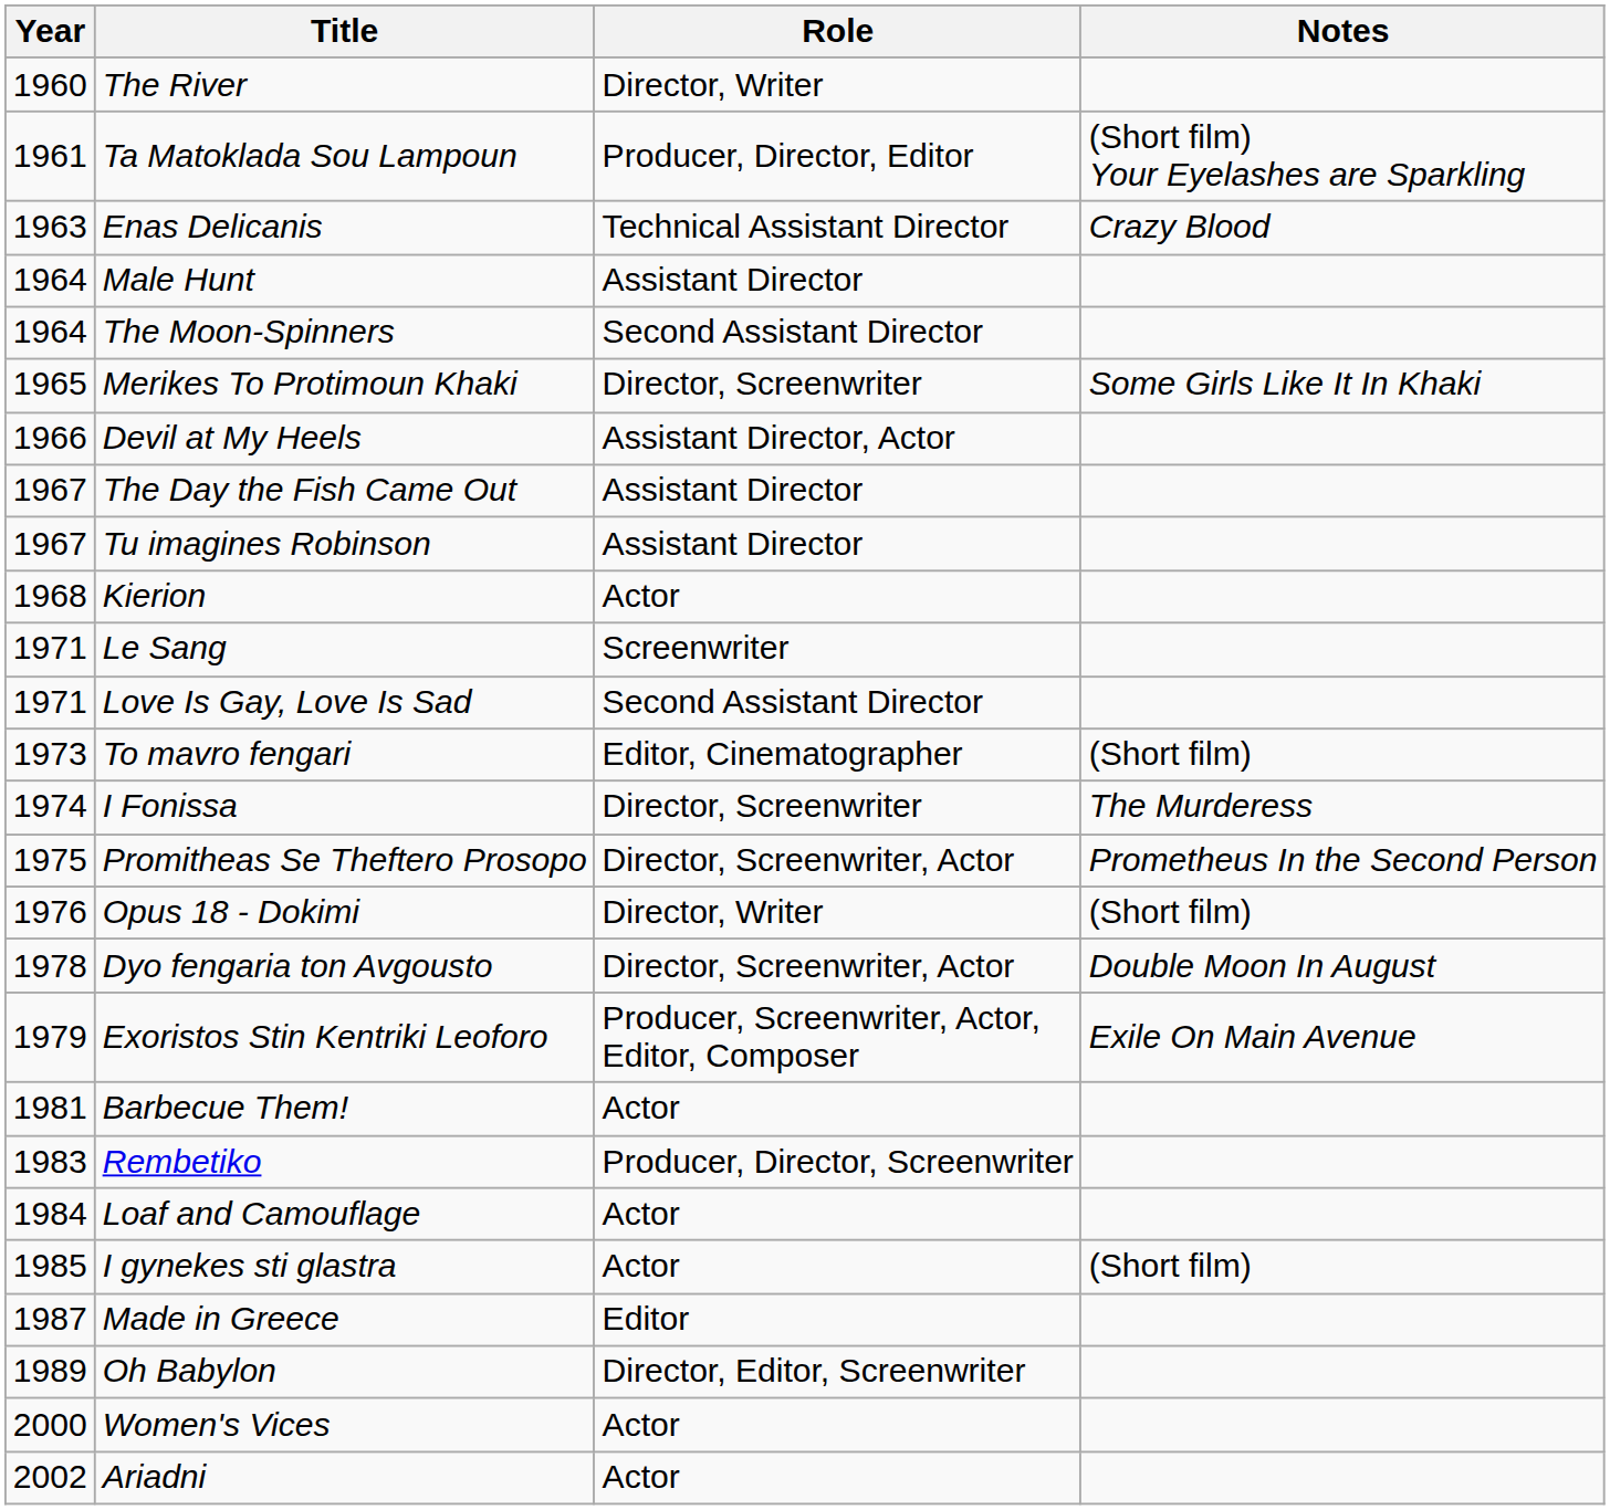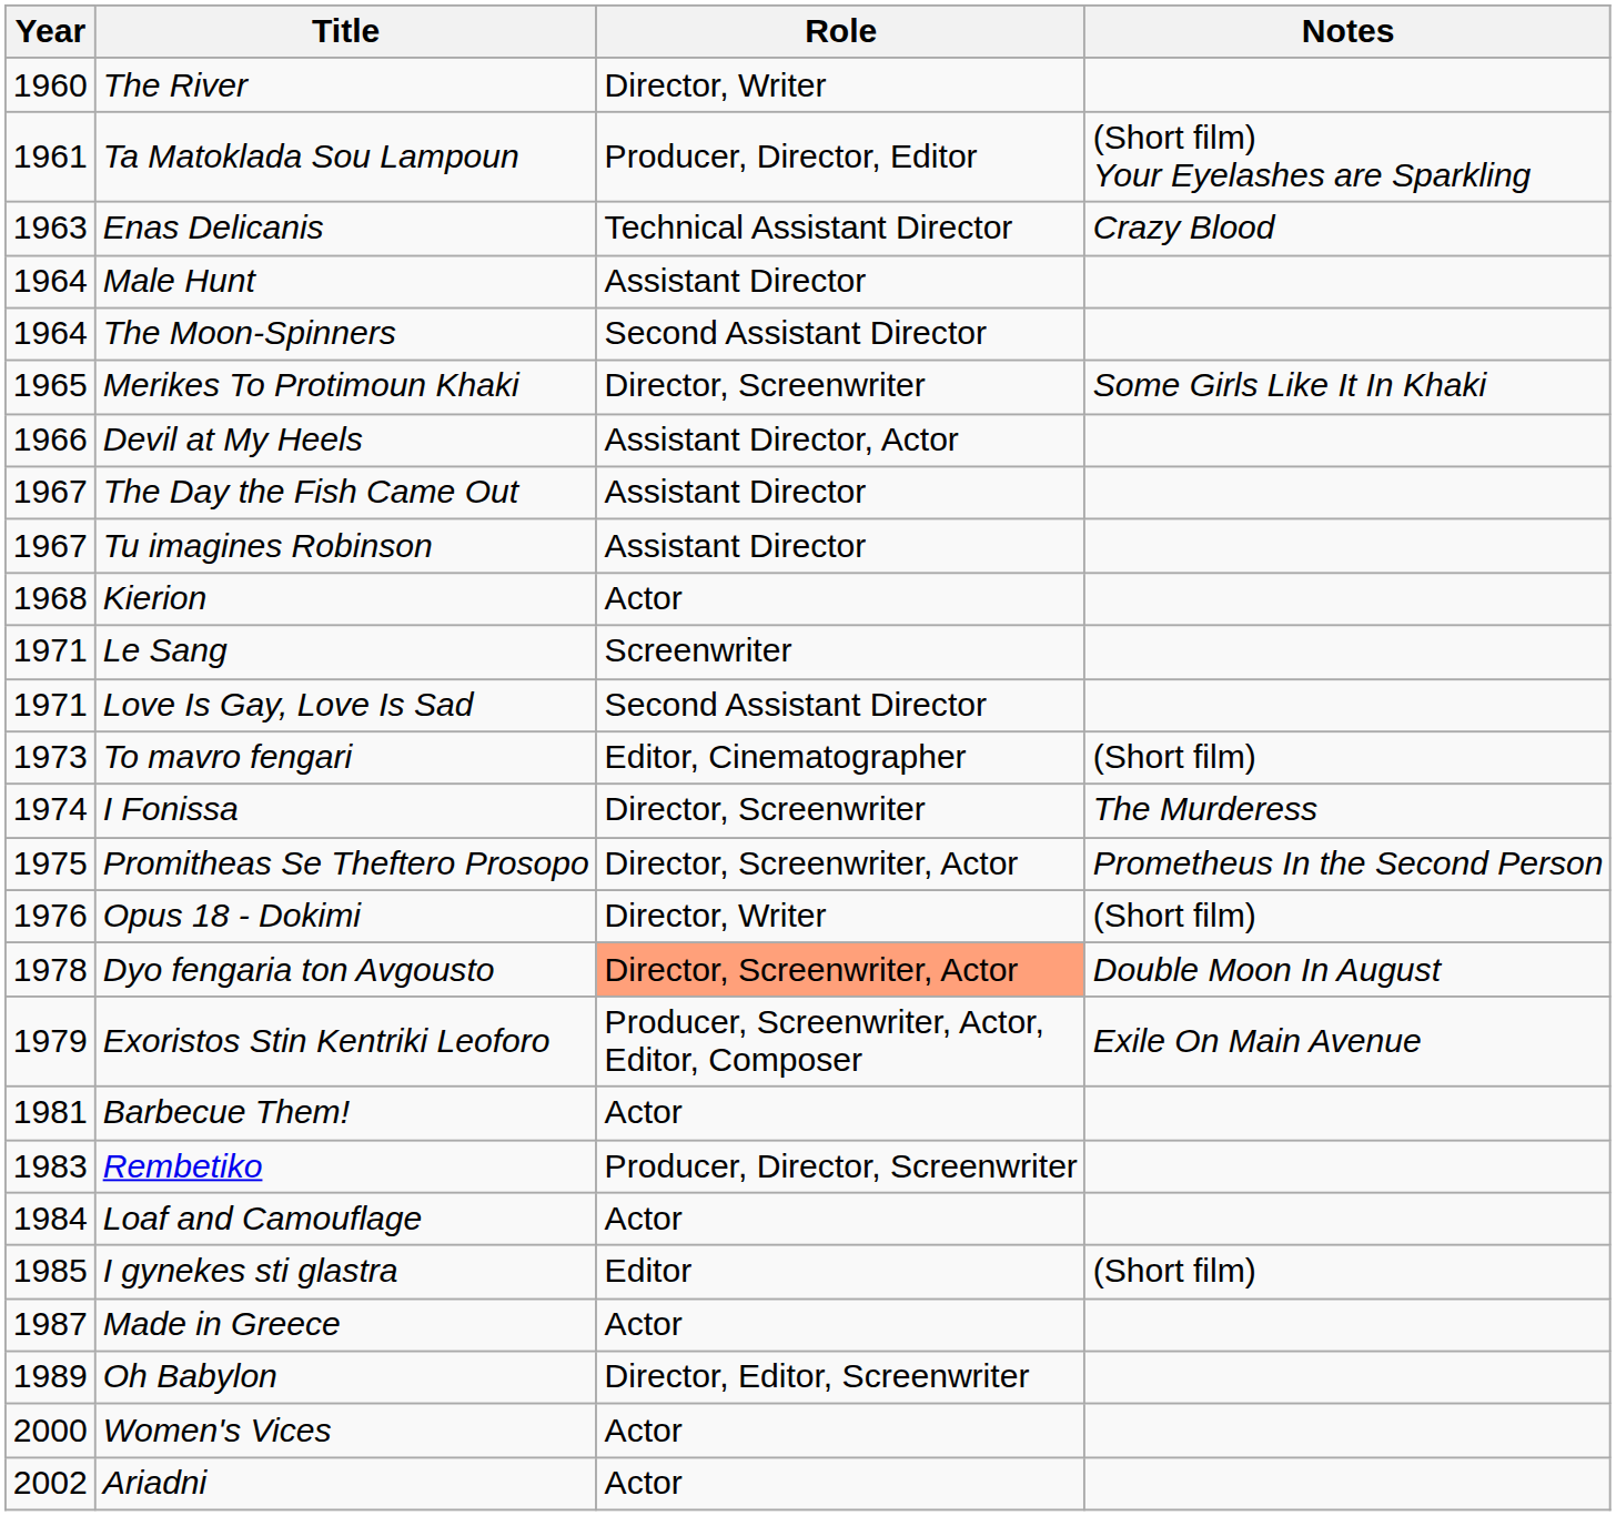Dyo fengaria ton Avgousto | Role: no background -> lightsalmon background
I gynekes sti glastra | Role: Actor -> Editor
Made in Greece | Role: Editor -> Actor
